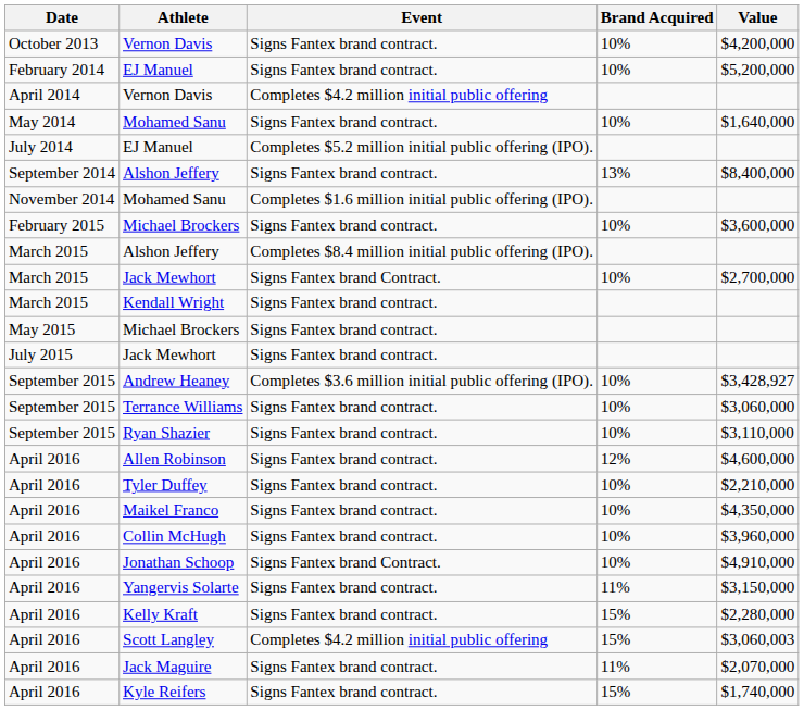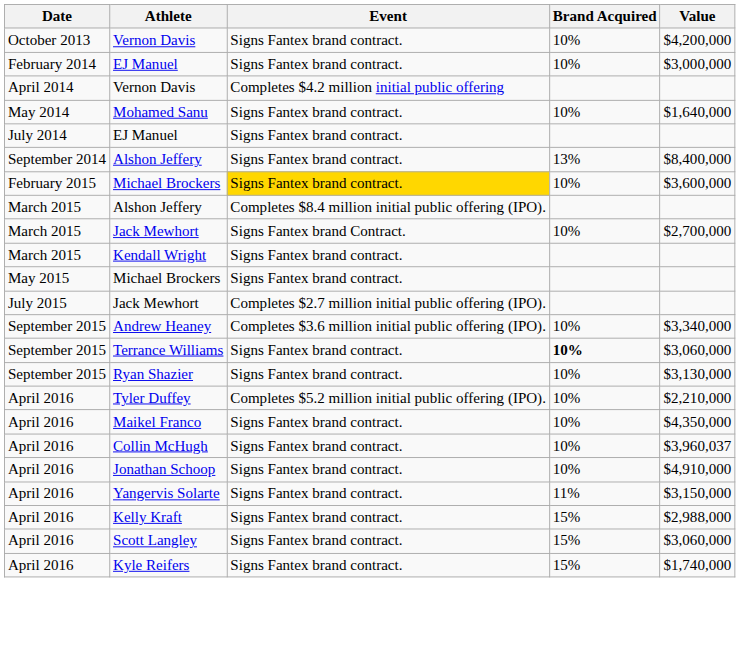February 2014 / EJ Manuel | Value: $5,200,000 -> $3,000,000
July 2014 / EJ Manuel | Event: Completes $5.2 million initial public offering (IPO). -> Signs Fantex brand contract.
- row: November 2014 | Mohamed Sanu | Completes $1.6 million initial public offering (IPO).
February 2015 / Michael Brockers | Event: no background -> gold background
July 2015 / Jack Mewhort | Event: Signs Fantex brand contract. -> Completes $2.7 million initial public offering (IPO).
Andrew Heaney | Value: $3,428,927 -> $3,340,000
Terrance Williams | Brand Acquired: normal -> bold
Ryan Shazier | Value: $3,110,000 -> $3,130,000
- row: April 2016 | Allen Robinson | Signs Fantex brand contract. | 12% | $4,600,000
Tyler Duffey | Event: Signs Fantex brand contract. -> Completes $5.2 million initial public offering (IPO).
Collin McHugh | Value: $3,960,000 -> $3,960,037
Jonathan Schoop | Event: Signs Fantex brand Contract. -> Signs Fantex brand contract.
Kelly Kraft | Value: $2,280,000 -> $2,988,000
Scott Langley | Event: Completes $4.2 million initial public offering -> Signs Fantex brand contract.
Scott Langley | Value: $3,060,003 -> $3,060,000
- row: April 2016 | Jack Maguire | Signs Fantex brand contract. | 11% | $2,070,000
